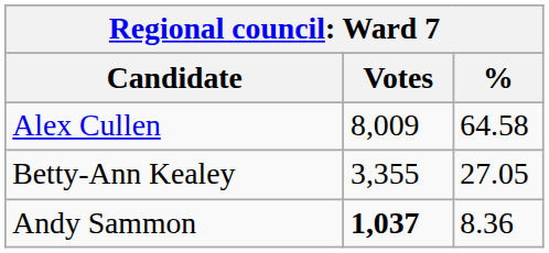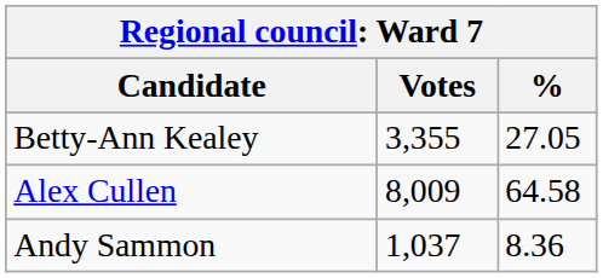rows swapped: Alex Cullen <-> Betty-Ann Kealey
Andy Sammon | Votes: bold -> normal
